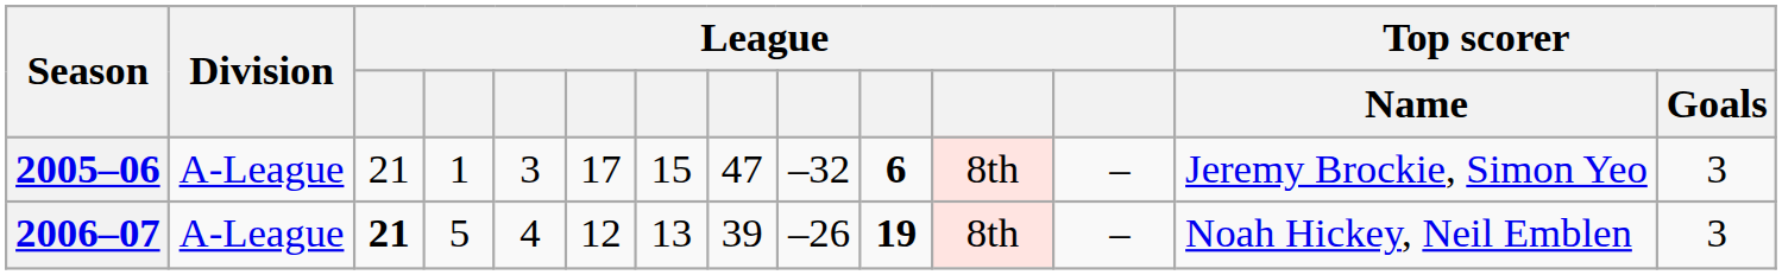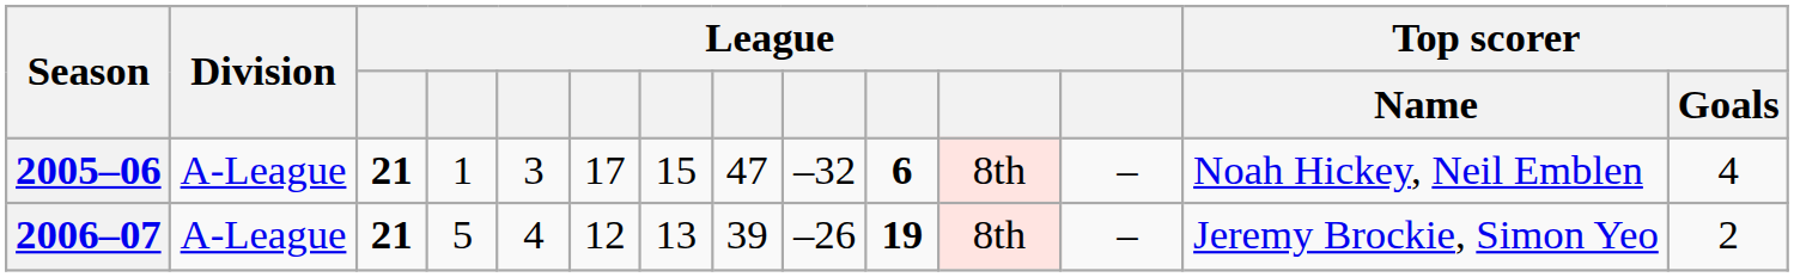2005–06 | column 3: normal -> bold
2005–06 | Top scorer / Name: Jeremy Brockie, Simon Yeo -> Noah Hickey, Neil Emblen
2005–06 | Top scorer / Goals: 3 -> 4
2006–07 | Top scorer / Name: Noah Hickey, Neil Emblen -> Jeremy Brockie, Simon Yeo
2006–07 | Top scorer / Goals: 3 -> 2
